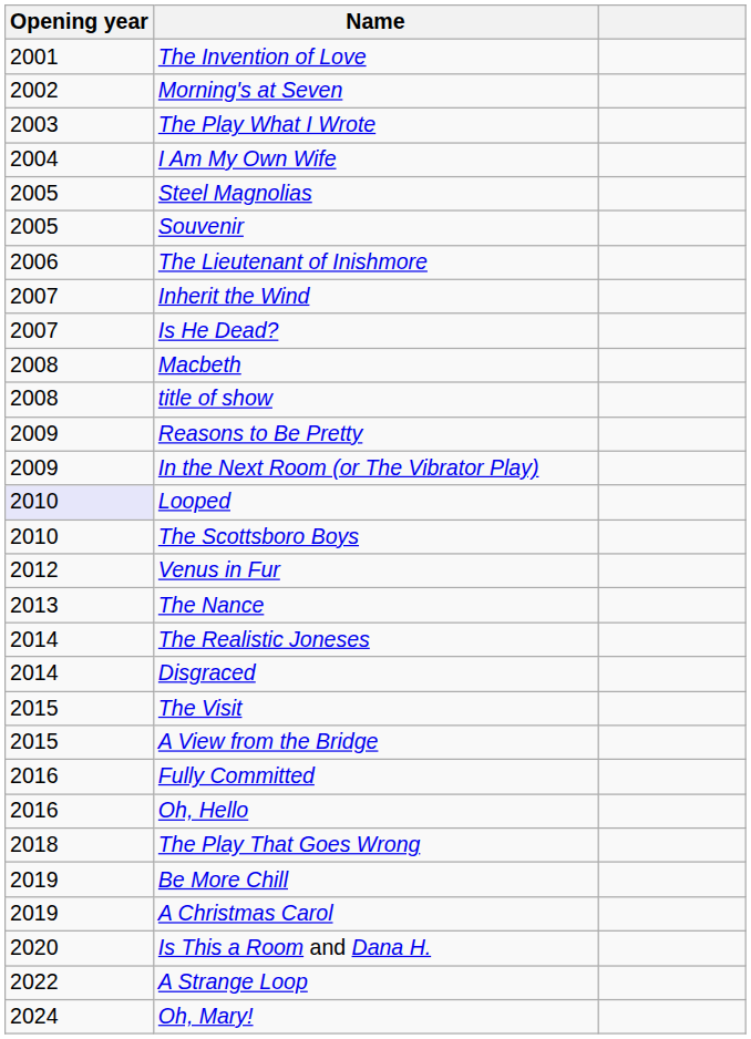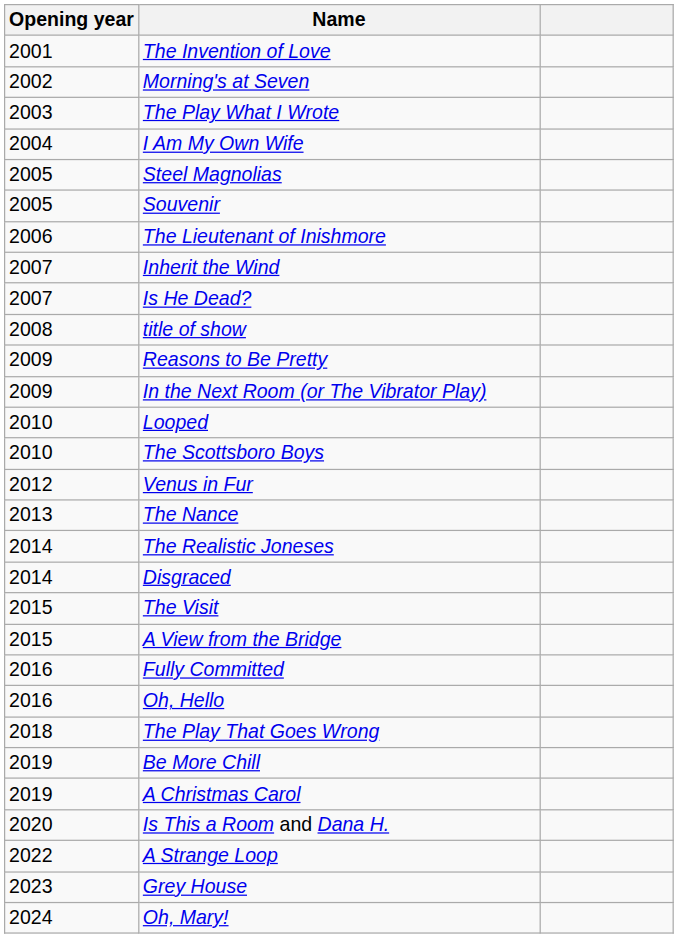- row: 2008 | Macbeth
Looped | Opening year: lavender background -> no background
+ row: 2023 | Grey House
